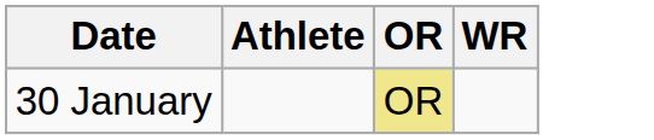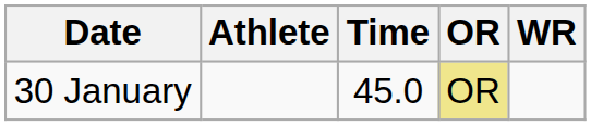+ column: Time | 45.0
